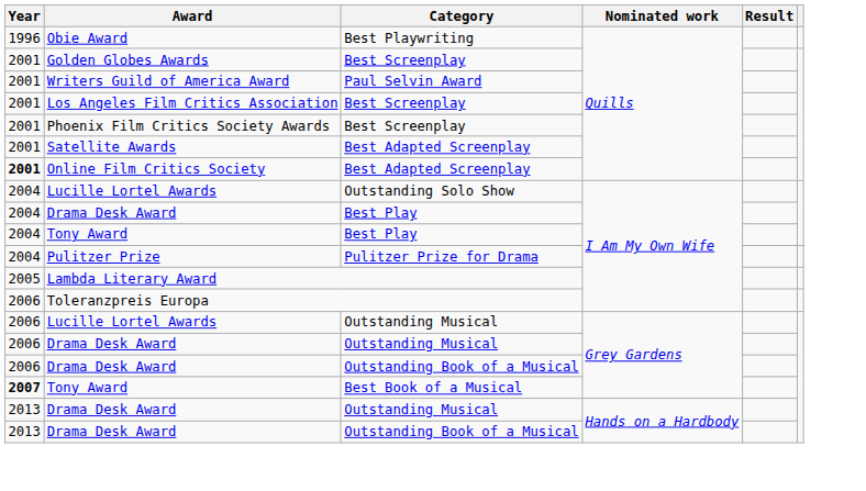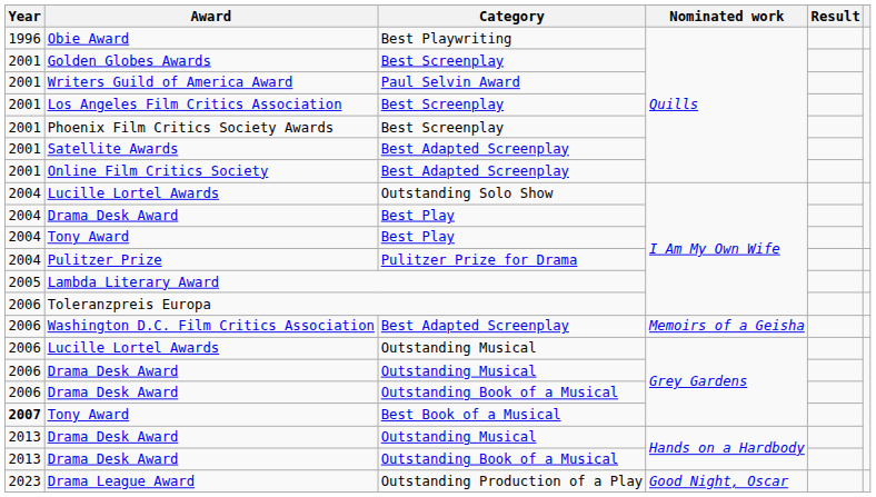Online Film Critics Society | Year: bold -> normal
+ row: 2006 | Washington D.C. Film Critics Association | Best Adapted Screenplay | Memoirs of a Geisha
+ row: 2023 | Drama League Award | Outstanding Production of a Play | Good Night, Oscar
